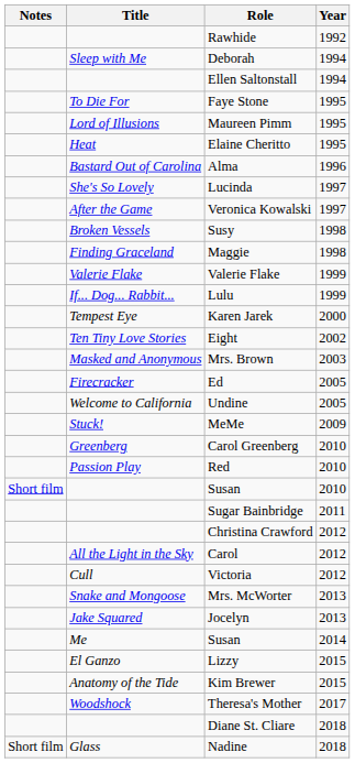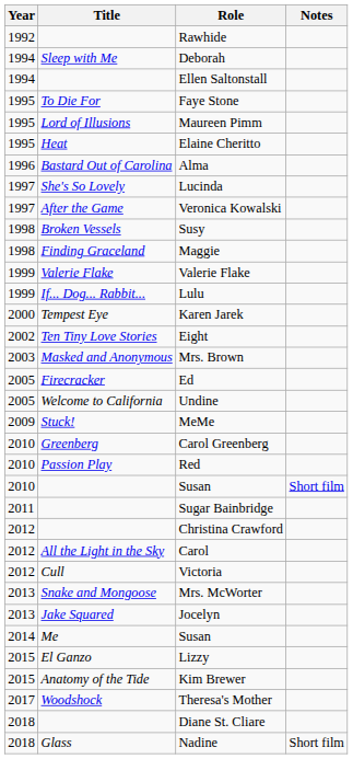columns swapped: Year <-> Notes
